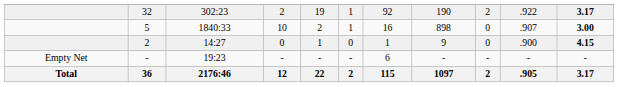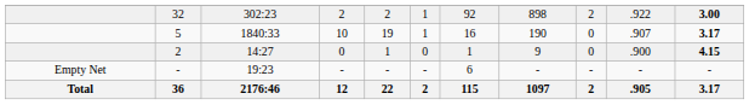32 | column 5: 19 -> 2
32 | column 8: 190 -> 898
32 | column 11: 3.17 -> 3.00
5 | column 5: 2 -> 19
5 | column 8: 898 -> 190
5 | column 11: 3.00 -> 3.17
